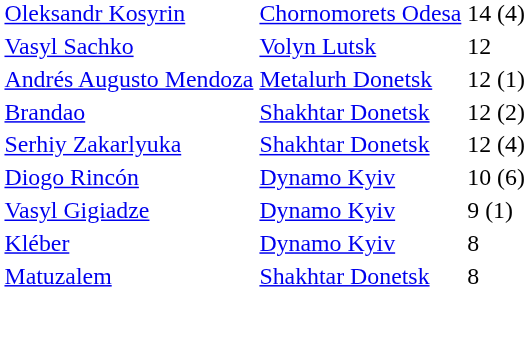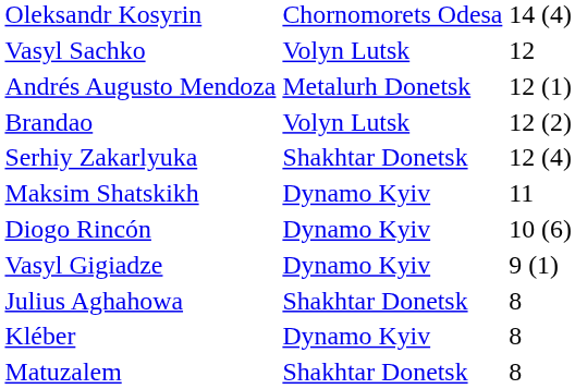Brandao | column 2: Shakhtar Donetsk -> Volyn Lutsk
+ row: Maksim Shatskikh | Dynamo Kyiv | 11
+ row: Julius Aghahowa | Shakhtar Donetsk | 8
